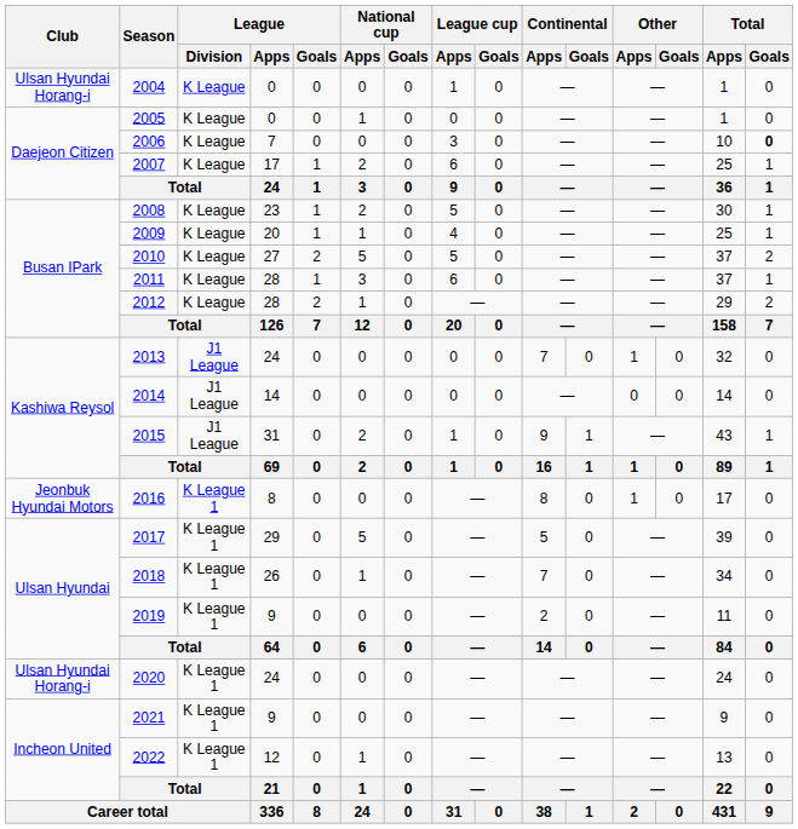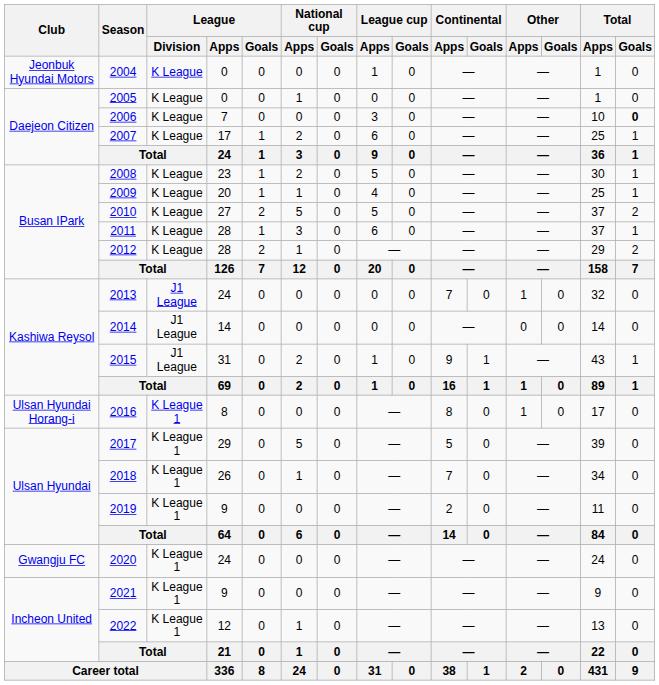2004 | Club: Ulsan Hyundai Horang-i -> Jeonbuk Hyundai Motors
2016 | Club: Jeonbuk Hyundai Motors -> Ulsan Hyundai Horang-i
2020 | Club: Ulsan Hyundai Horang-i -> Gwangju FC
